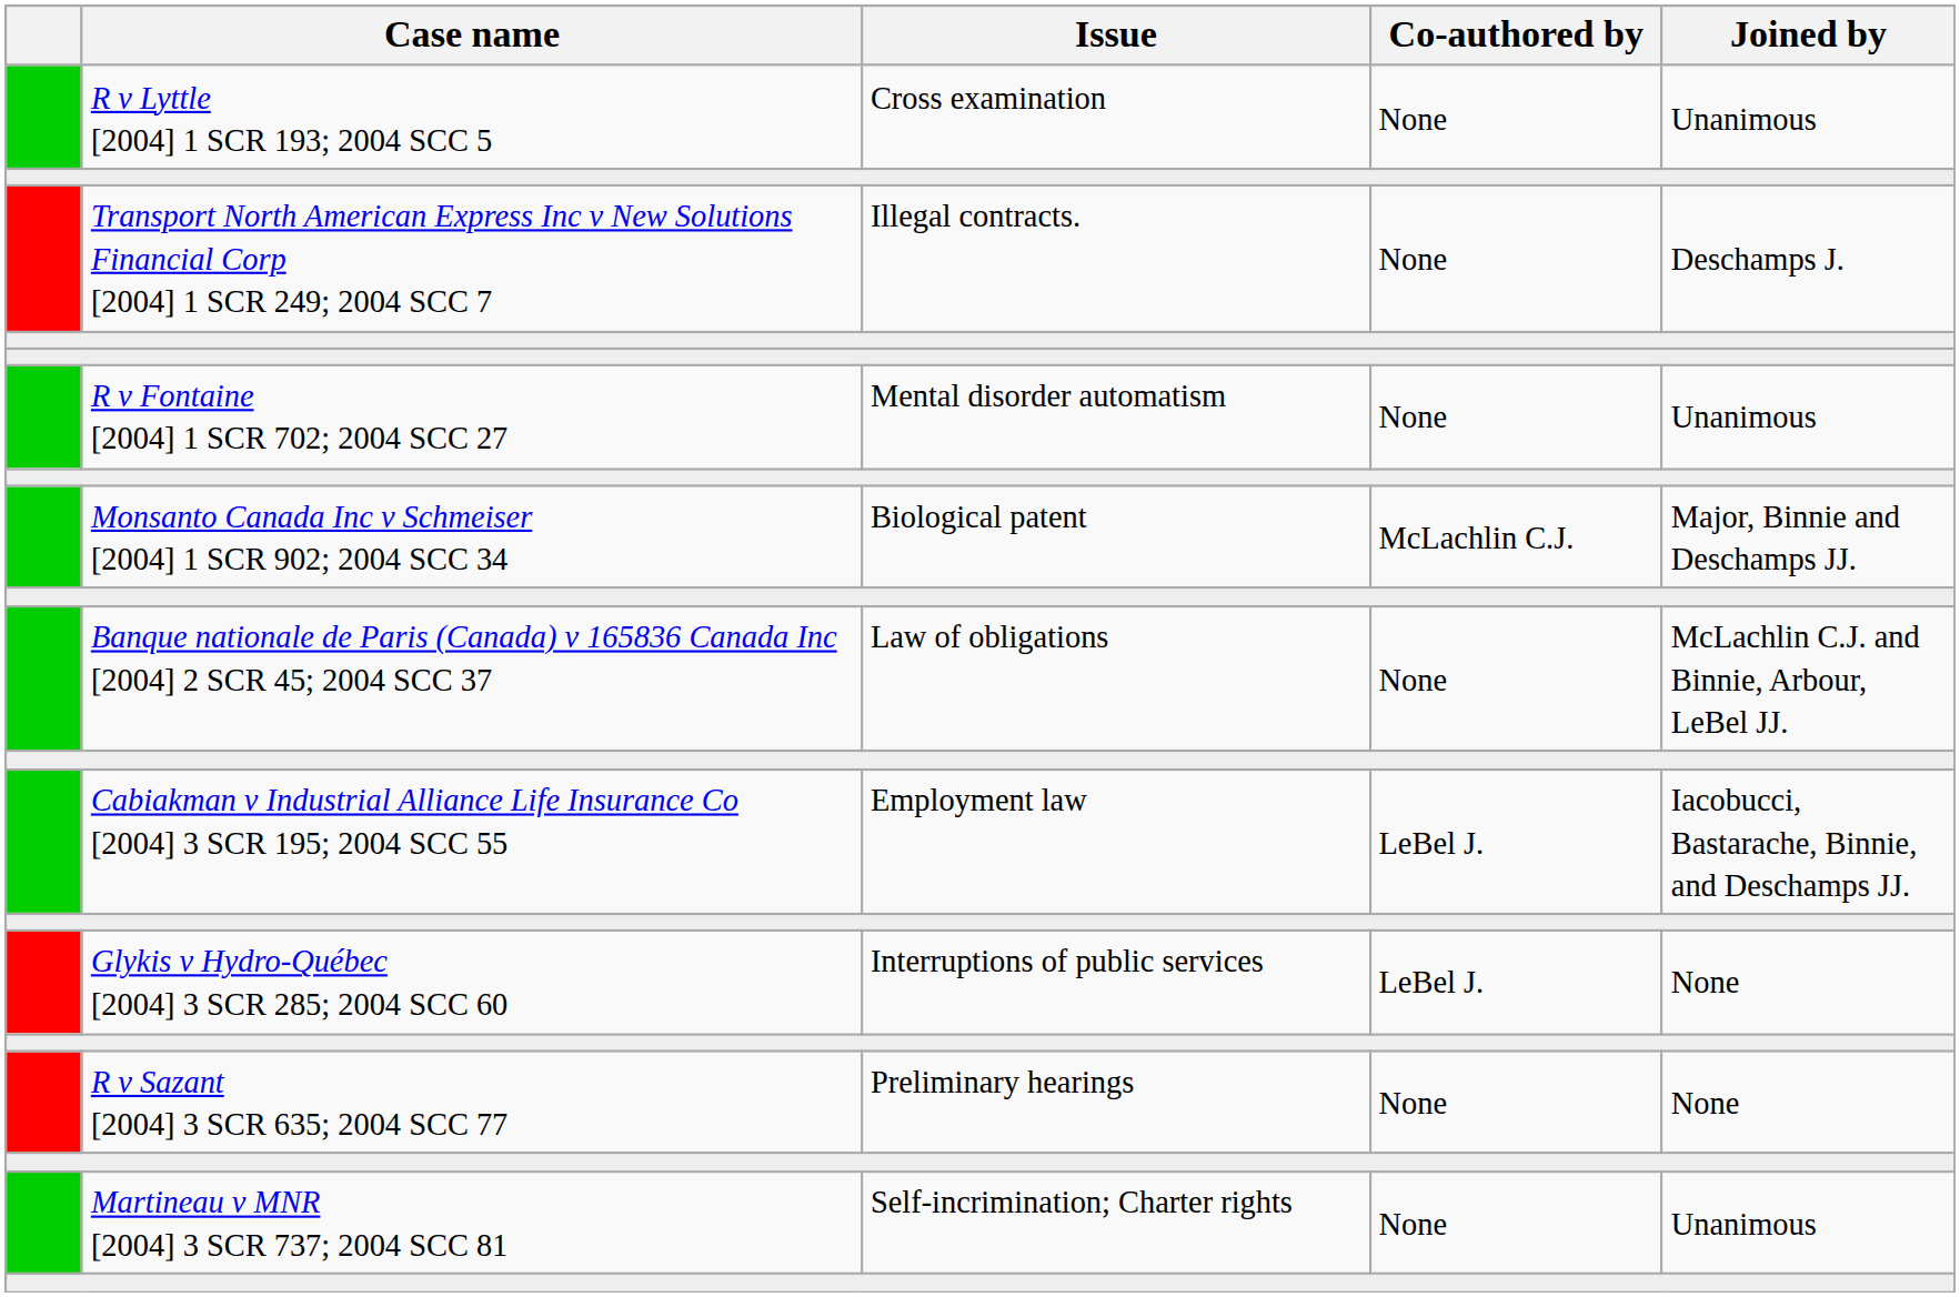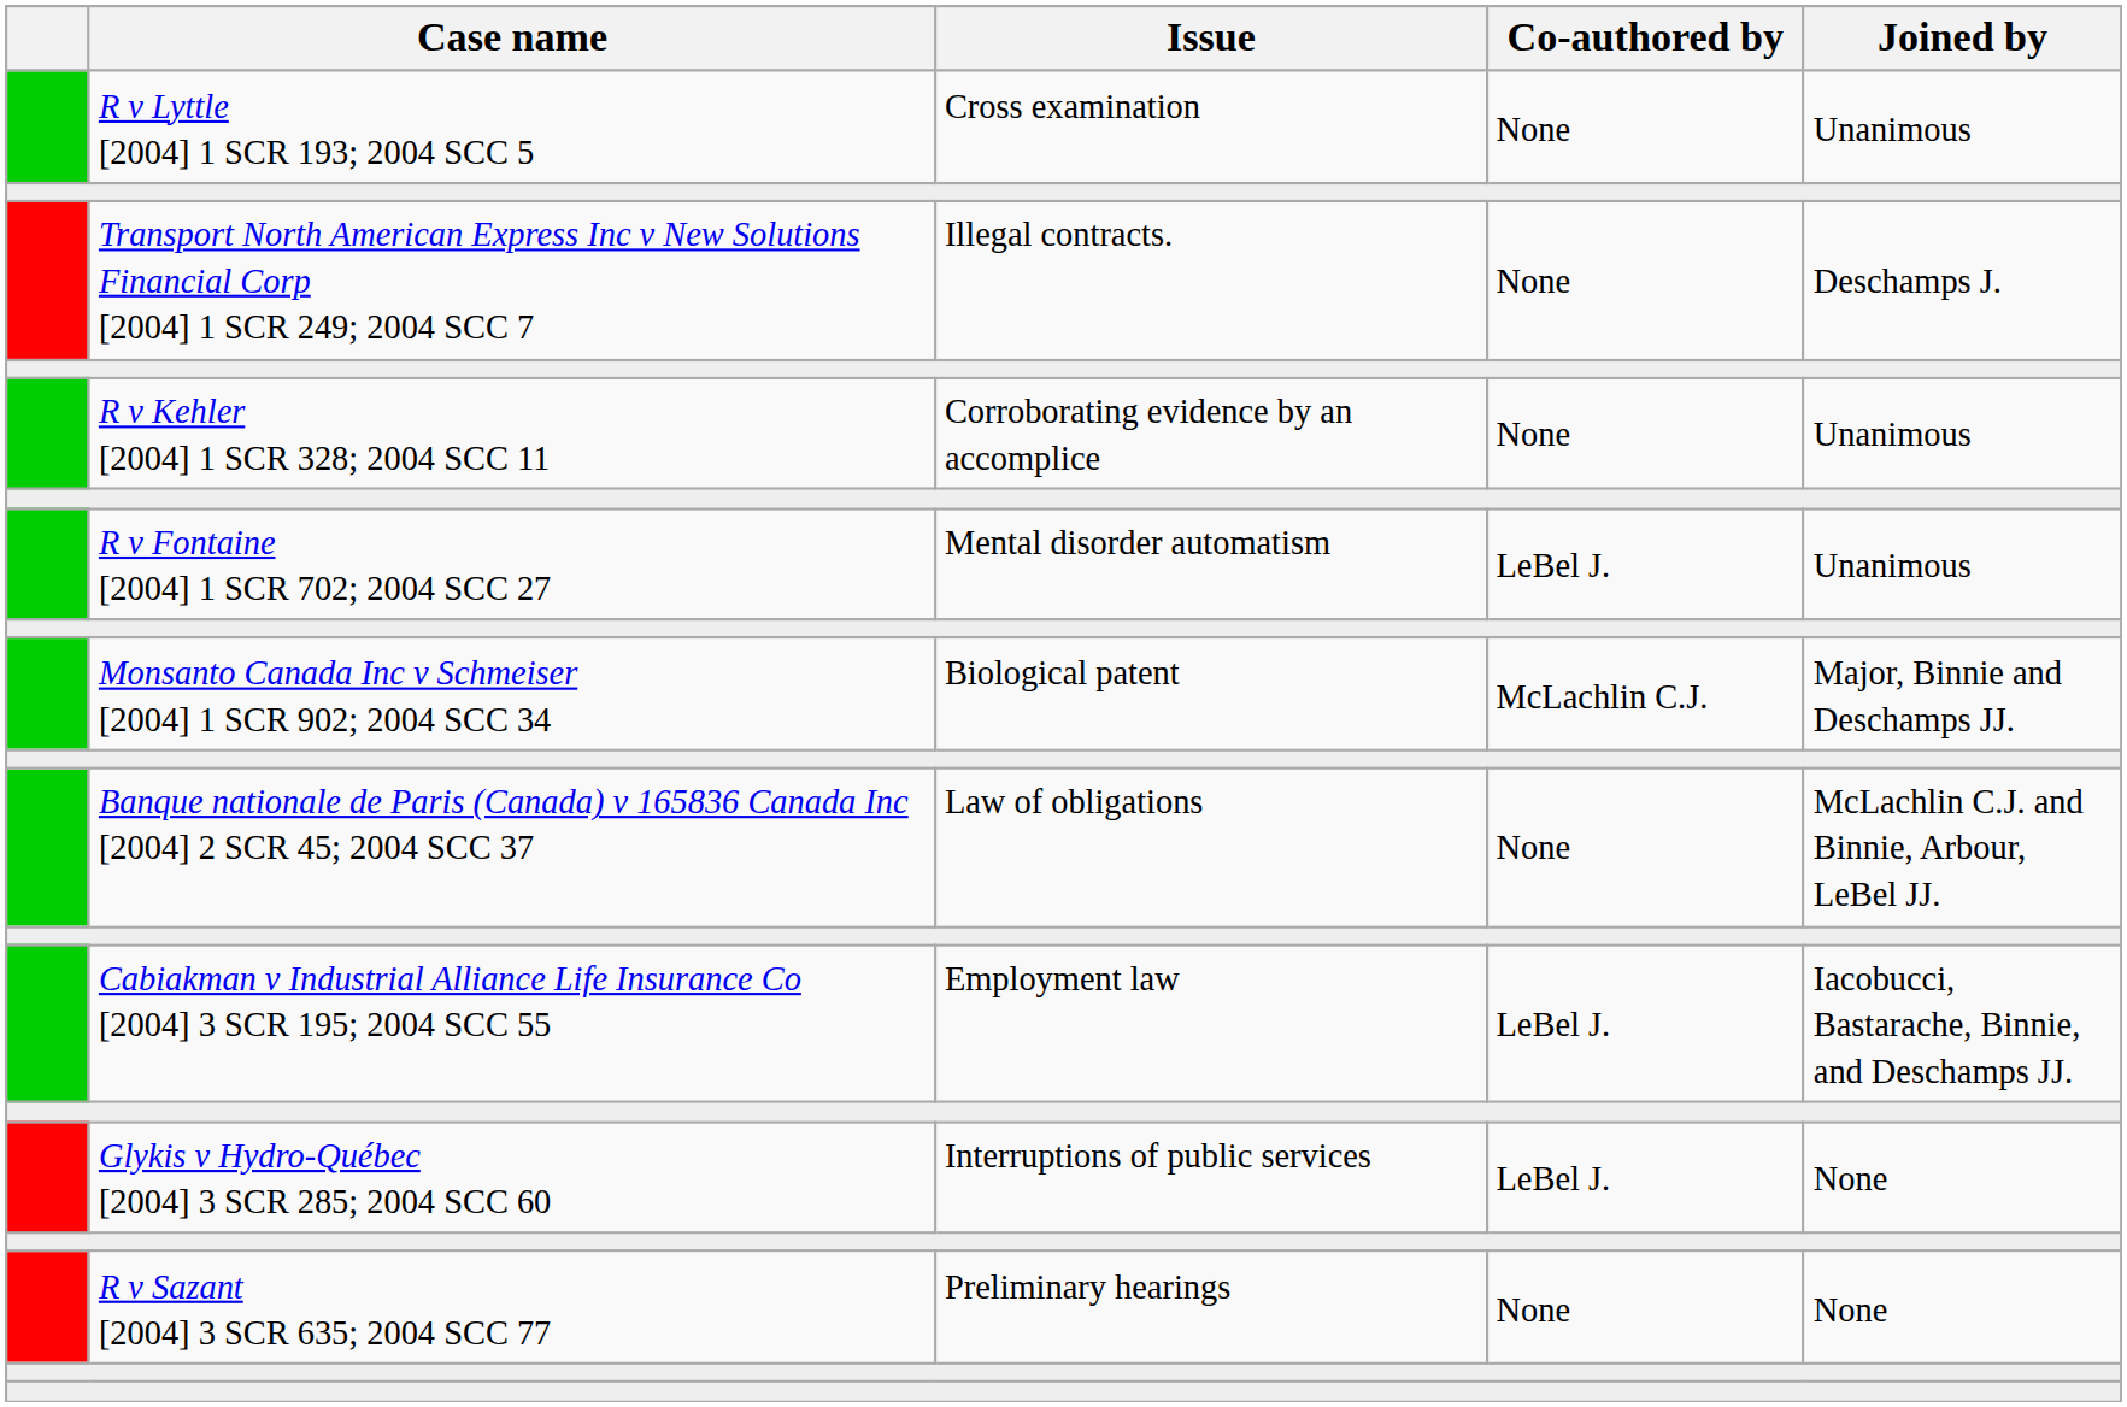+ row: R v Kehler [2004] 1 SCR 328; 2004 SCC 11 | Corroborating evidence by an accomplice | None | Unanimous
R v Fontaine [2004] 1 SCR 702; 2004 SCC 27 | Co-authored by: None -> LeBel J.
- row: Martineau v MNR [2004] 3 SCR 737; 2004 SCC 81 | Self-incrimination; Charter rights | None | Unanimous
